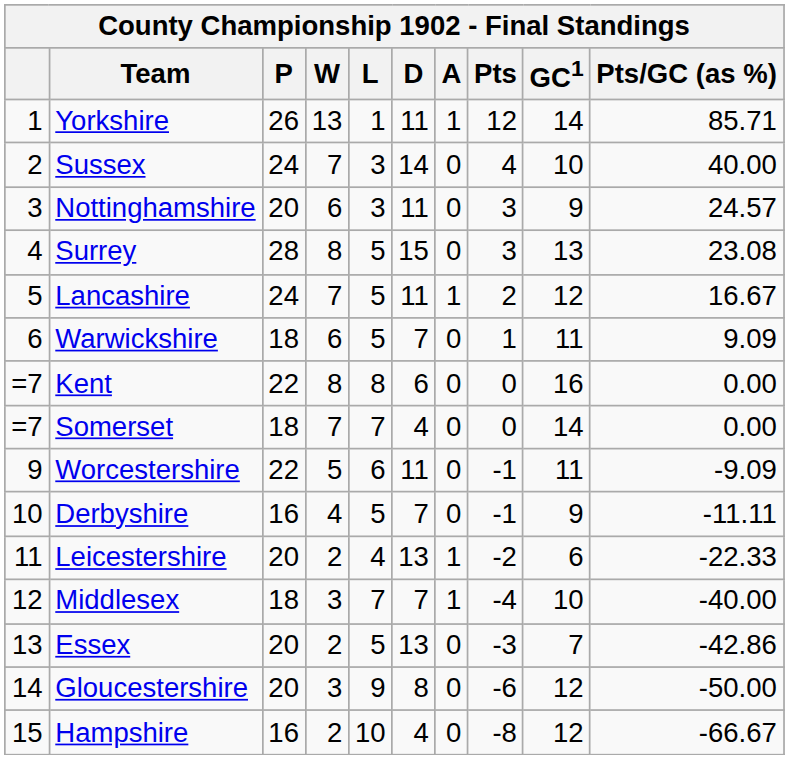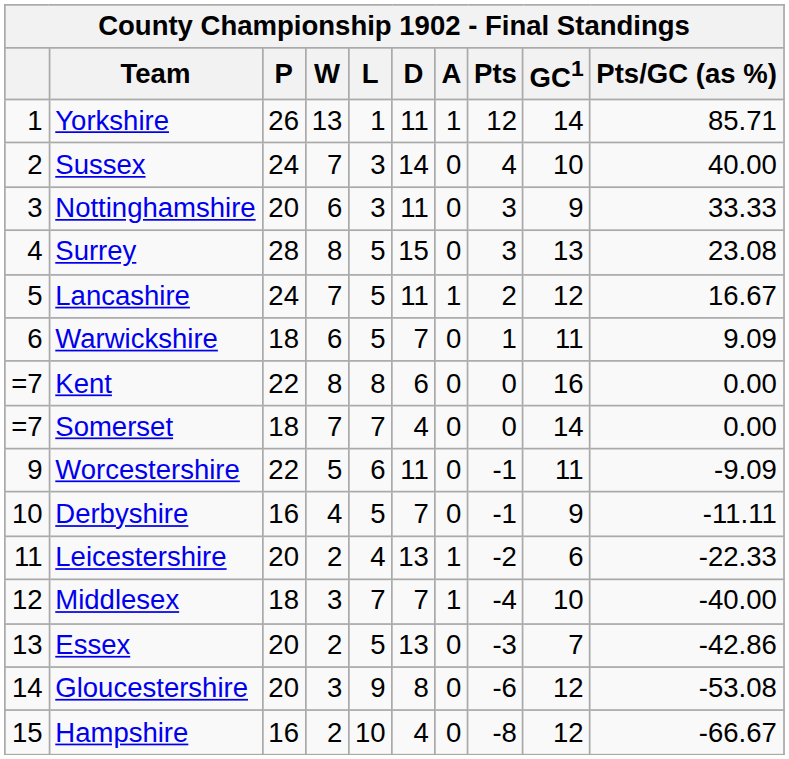Nottinghamshire | Pts/GC (as %): 24.57 -> 33.33
Gloucestershire | Pts/GC (as %): -50.00 -> -53.08
